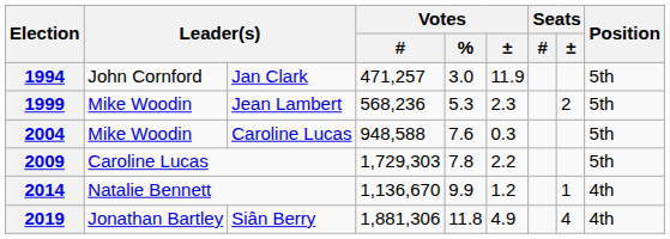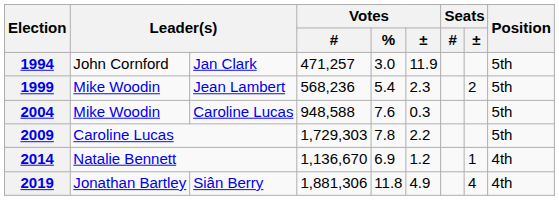1999 | Votes / %: 5.3 -> 5.4
2014 | Votes / %: 9.9 -> 6.9
